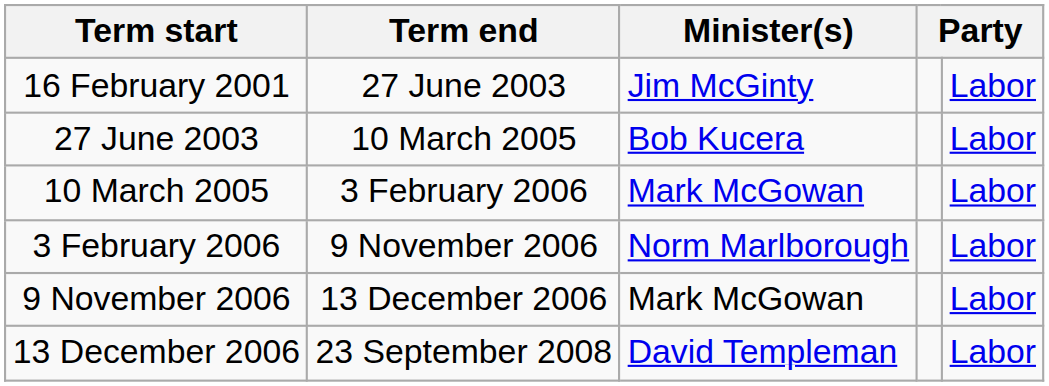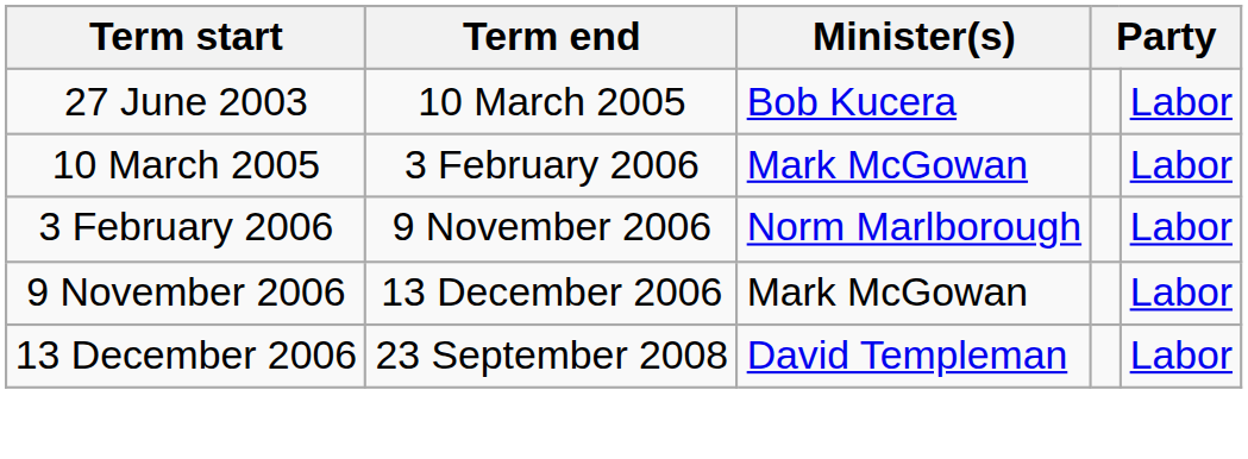- row: 16 February 2001 | 27 June 2003 | Jim McGinty | Labor
